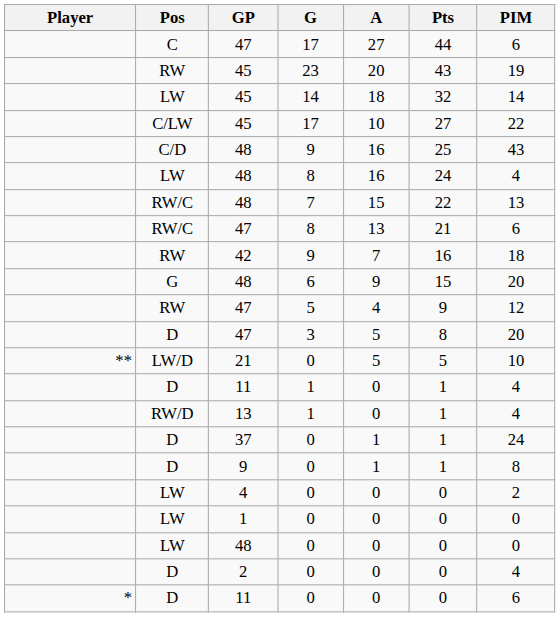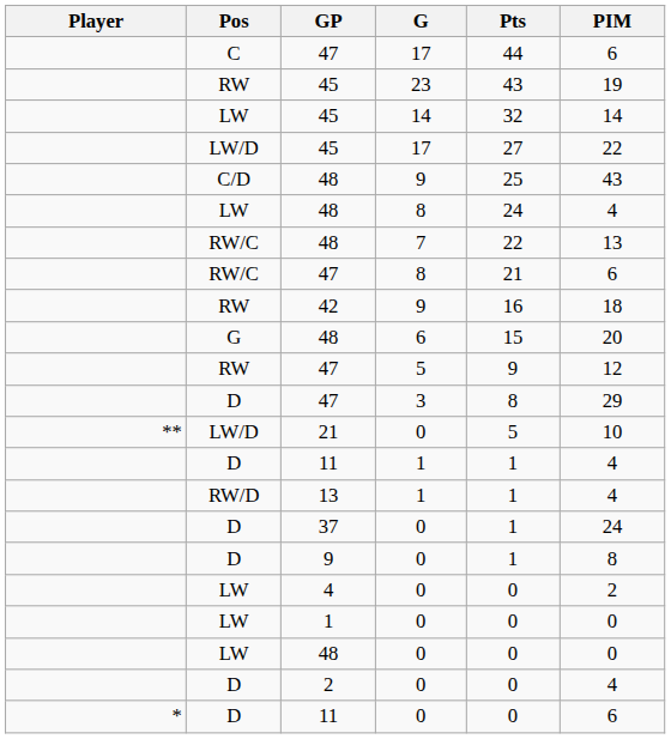- column: A | 27 | 20 | 18 | 10 | 16 | 16 | 15 | 13 | 7 | 9 | 4 | 5 | 5 | 0 | 0 | 1 | 1 | 0 | 0 | 0 | 0 | 0
45 / 17 | Pos: C/LW -> LW/D
47 / 3 | PIM: 20 -> 29
